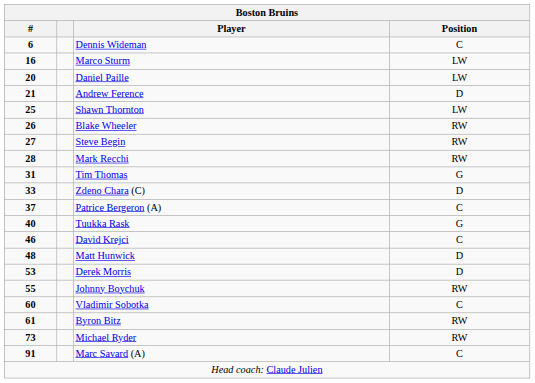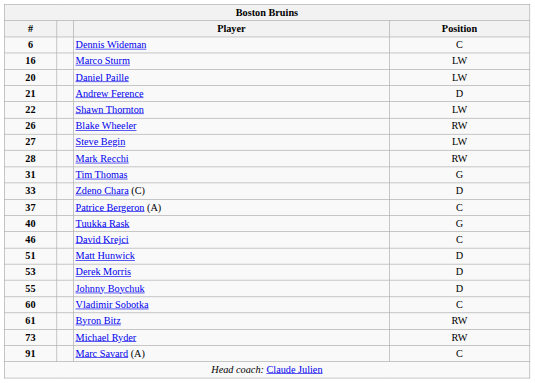Shawn Thornton | #: 25 -> 22
Steve Begin | Position: RW -> LW
Matt Hunwick | #: 48 -> 51
Johnny Boychuk | Position: RW -> D
